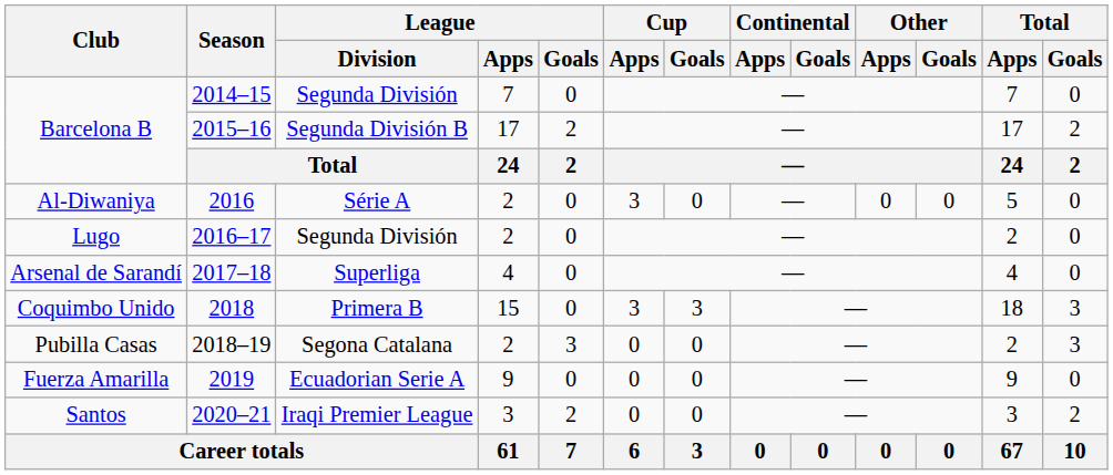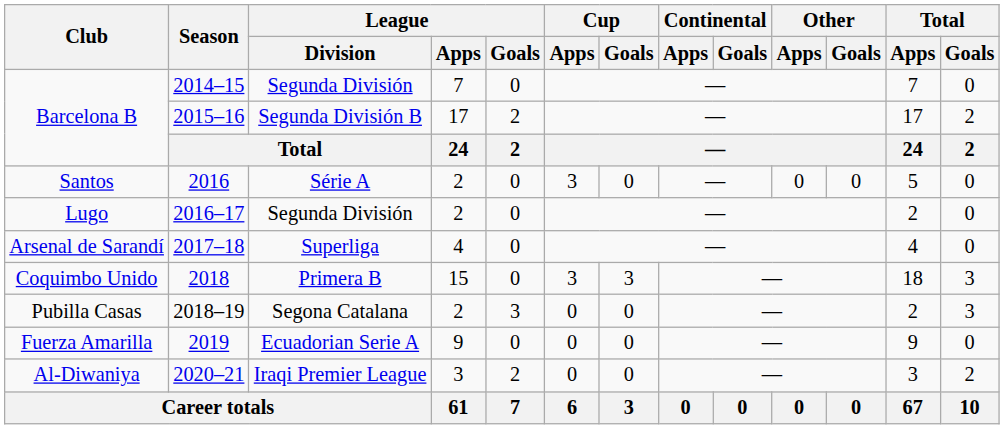2016 | Club: Al-Diwaniya -> Santos
2020–21 | Club: Santos -> Al-Diwaniya
